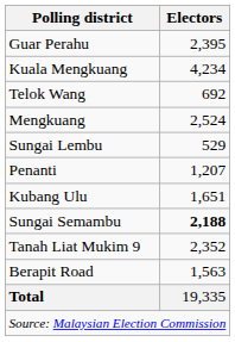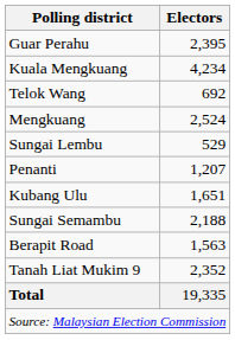Sungai Semambu | Electors: bold -> normal
rows swapped: Tanah Liat Mukim 9 <-> Berapit Road
